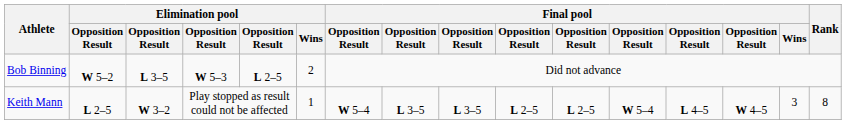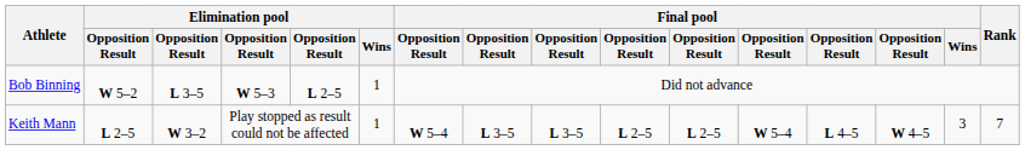Bob Binning | Elimination pool / Wins: 2 -> 1
Keith Mann | Rank: 8 -> 7
